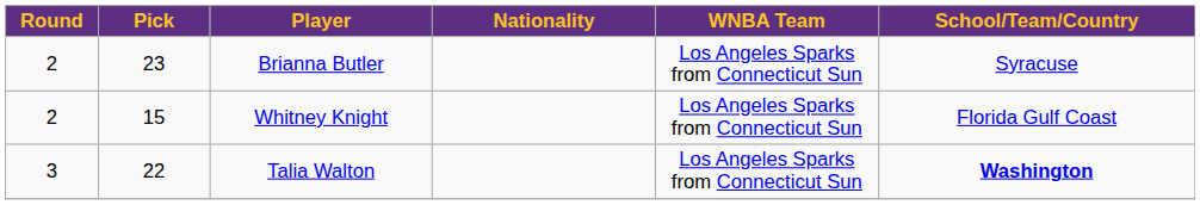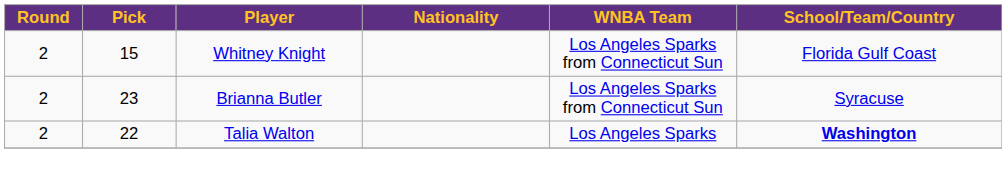rows swapped: Whitney Knight <-> Brianna Butler
Talia Walton | Round: 3 -> 2
Talia Walton | WNBA Team: Los Angeles Sparks from Connecticut Sun -> Los Angeles Sparks
